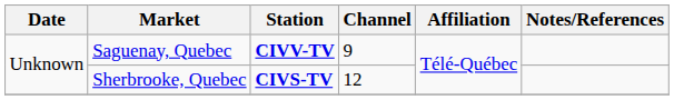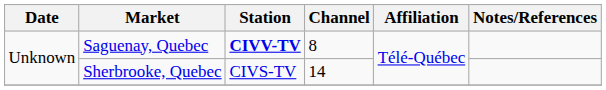Saguenay, Quebec | Channel: 9 -> 8
Sherbrooke, Quebec | Station: bold -> normal
Sherbrooke, Quebec | Channel: 12 -> 14
